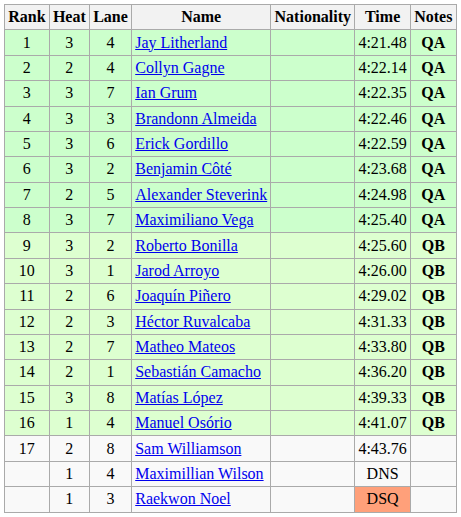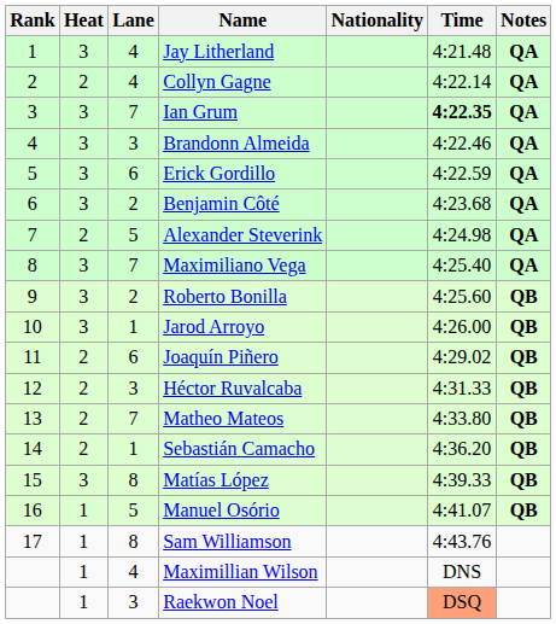Ian Grum | Time: normal -> bold
Manuel Osório | Lane: 4 -> 5
Sam Williamson | Heat: 2 -> 1
